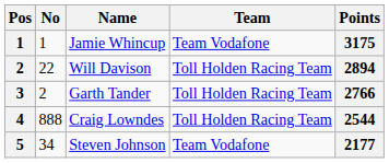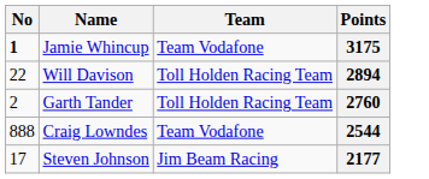- column: Pos | 1 | 2 | 3 | 4 | 5
Jamie Whincup | No: normal -> bold
Garth Tander | Points: 2766 -> 2760
Craig Lowndes | Team: Toll Holden Racing Team -> Team Vodafone
Steven Johnson | No: 34 -> 17
Steven Johnson | Team: Team Vodafone -> Jim Beam Racing
